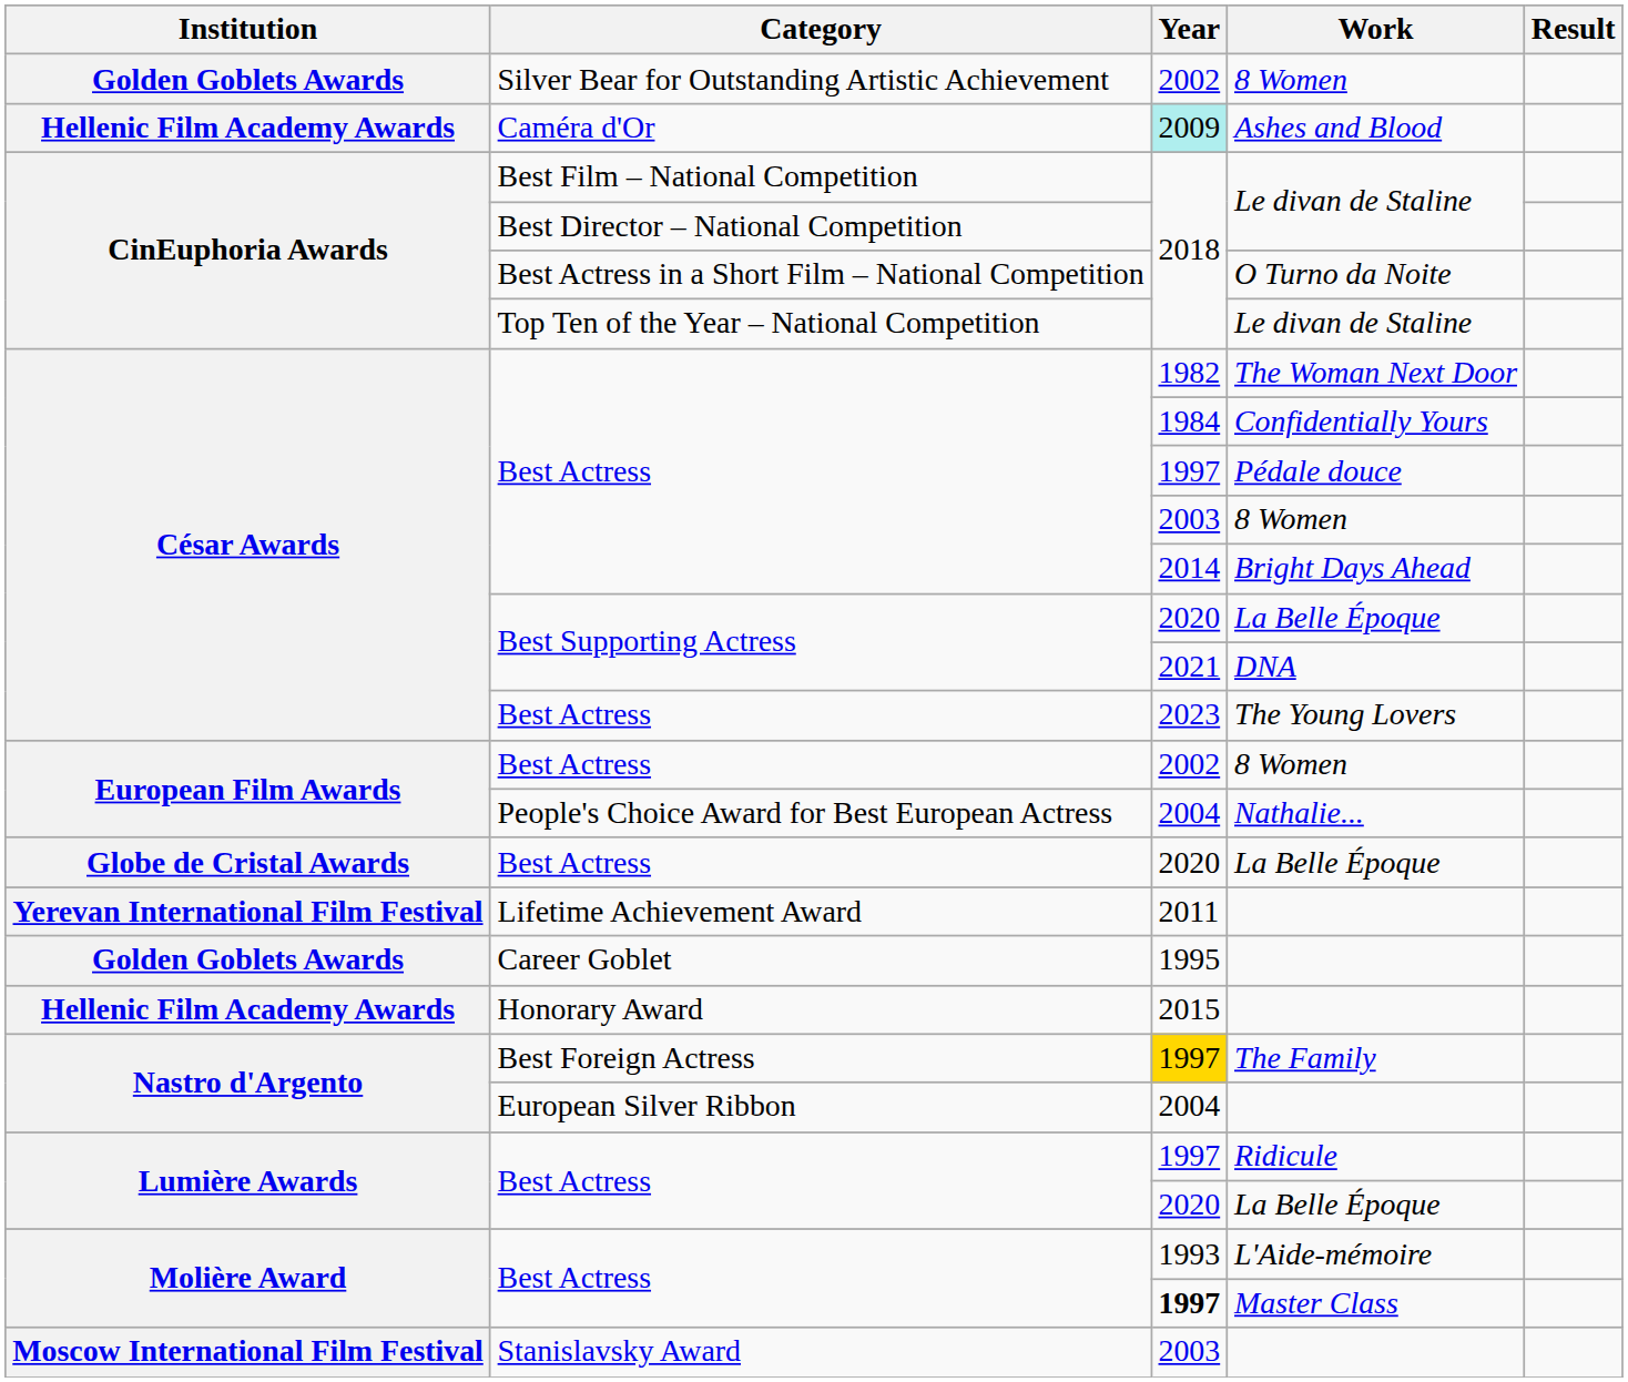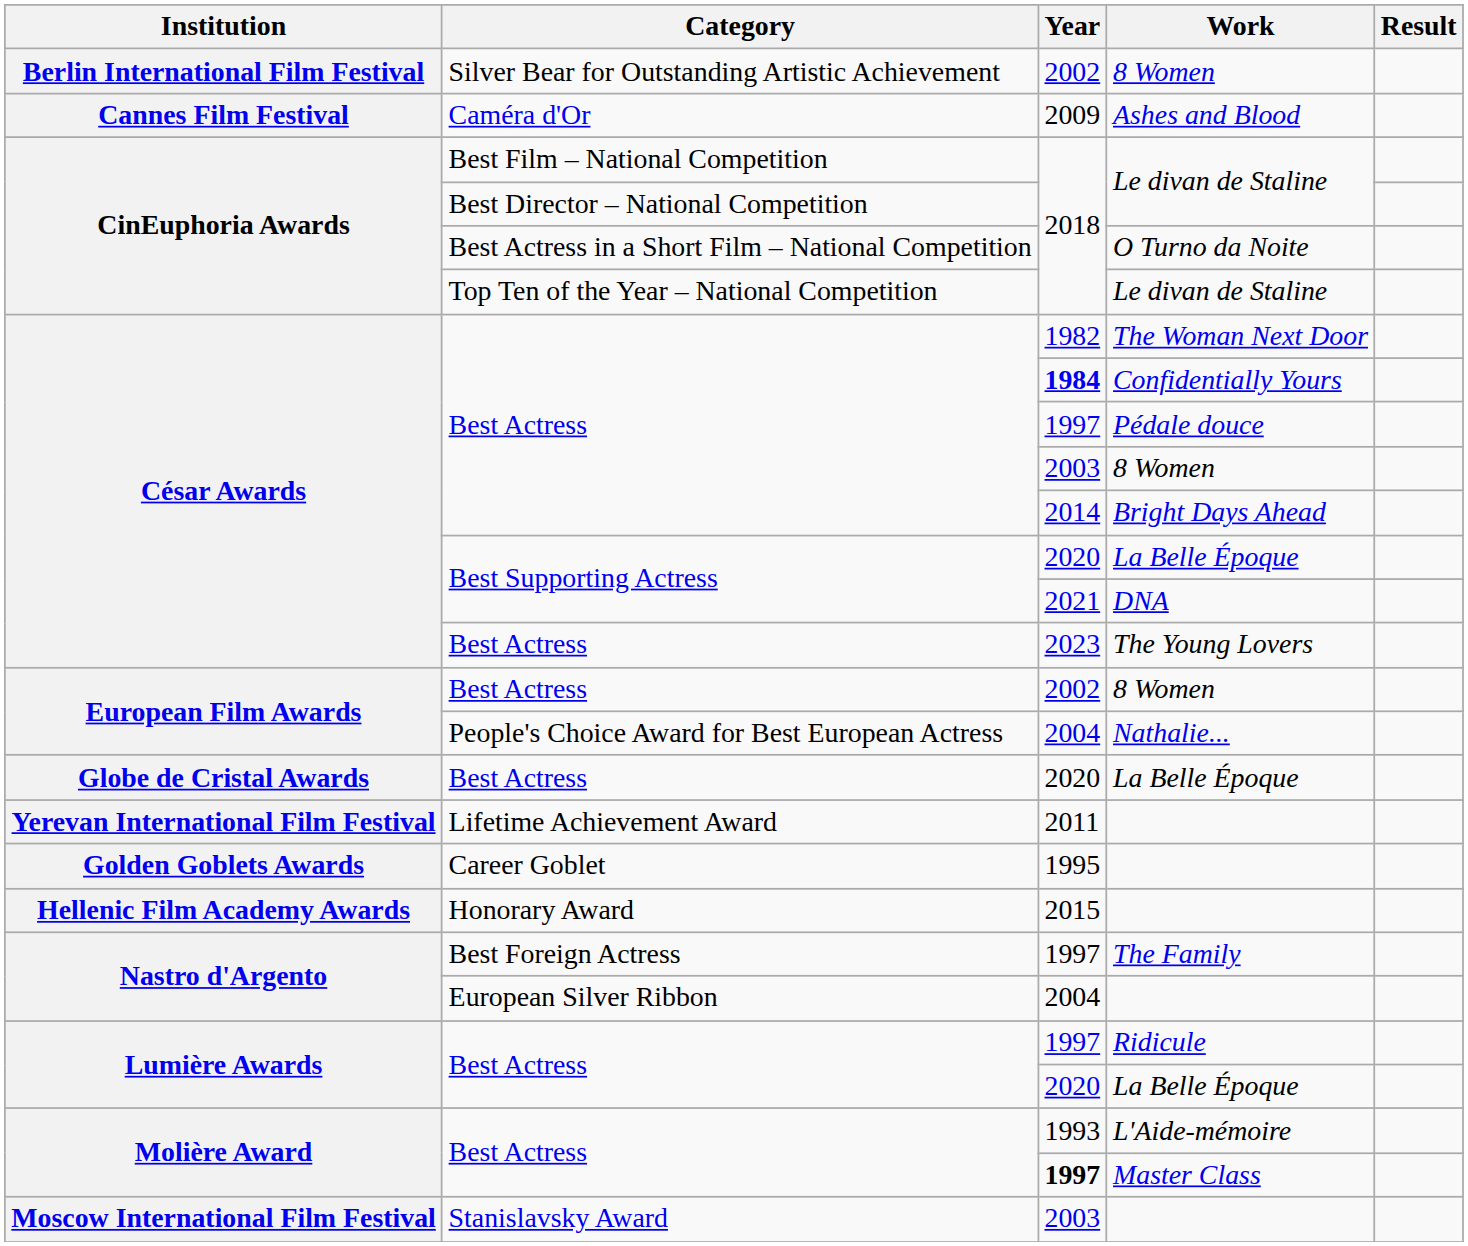Silver Bear for Outstanding Artistic Achievement / 8 Women | Institution: Golden Goblets Awards -> Berlin International Film Festival
Ashes and Blood | Institution: Hellenic Film Academy Awards -> Cannes Film Festival
Ashes and Blood | Year: paleturquoise background -> no background
Confidentially Yours | Year: normal -> bold
The Family | Year: gold background -> no background
